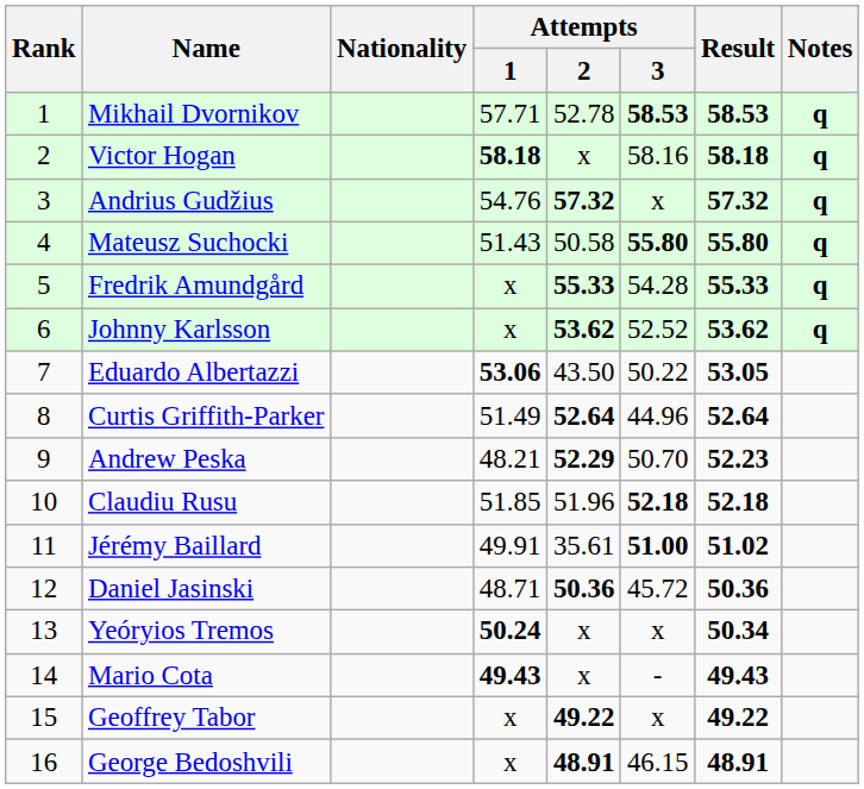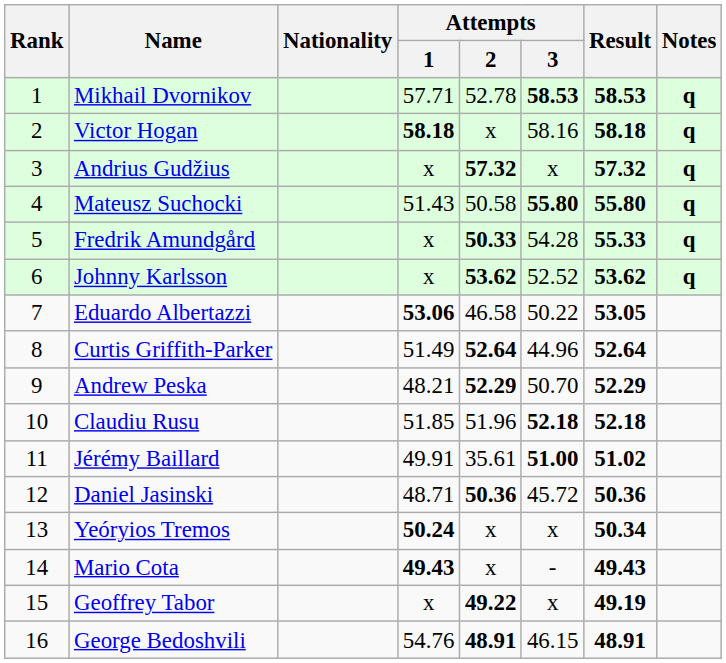Andrius Gudžius | Attempts / 1: 54.76 -> x
Fredrik Amundgård | Attempts / 2: 55.33 -> 50.33
Eduardo Albertazzi | Attempts / 2: 43.50 -> 46.58
Andrew Peska | Result: 52.23 -> 52.29
Geoffrey Tabor | Result: 49.22 -> 49.19
George Bedoshvili | Attempts / 1: x -> 54.76
